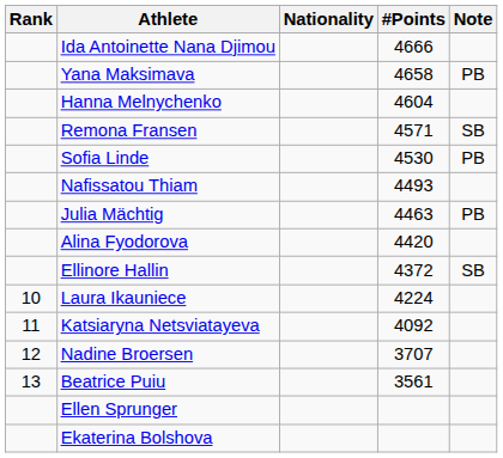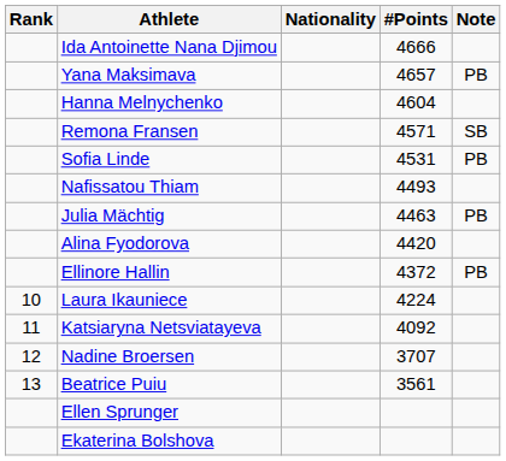Yana Maksimava | #Points: 4658 -> 4657
Sofia Linde | #Points: 4530 -> 4531
Ellinore Hallin | Note: SB -> PB
